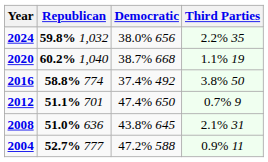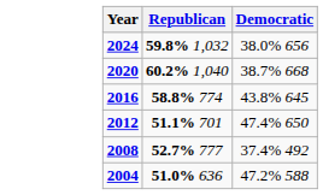- column: Third Parties | 2.2% 35 | 1.1% 19 | 3.8% 50 | 0.7% 9 | 2.1% 31 | 0.9% 11
2016 | Democratic: 37.4% 492 -> 43.8% 645
2008 | Republican: 51.0% 636 -> 52.7% 777
2008 | Democratic: 43.8% 645 -> 37.4% 492
2004 | Republican: 52.7% 777 -> 51.0% 636
